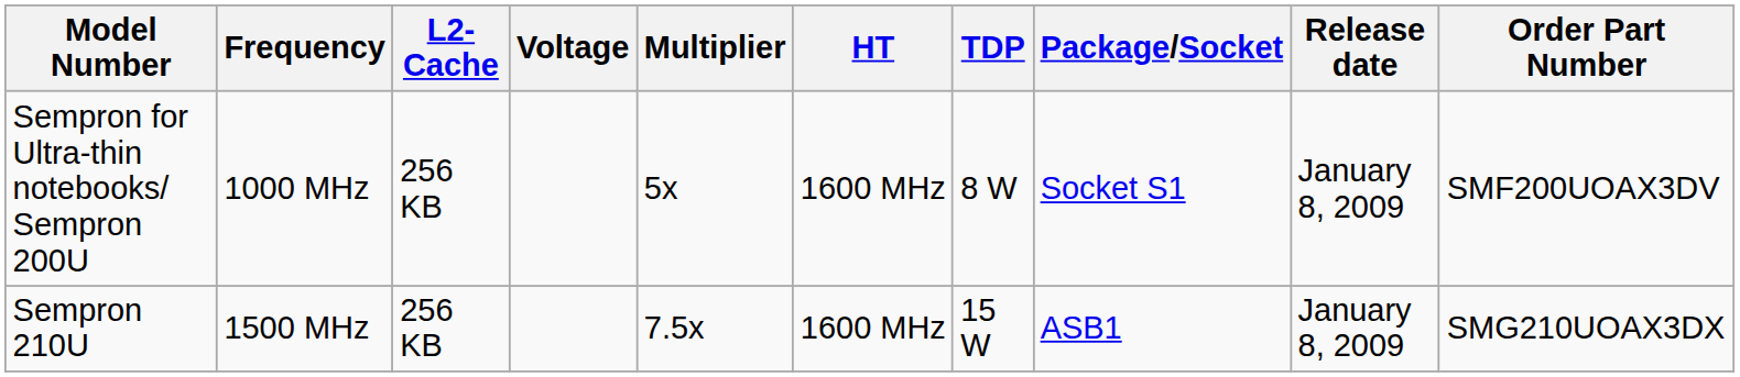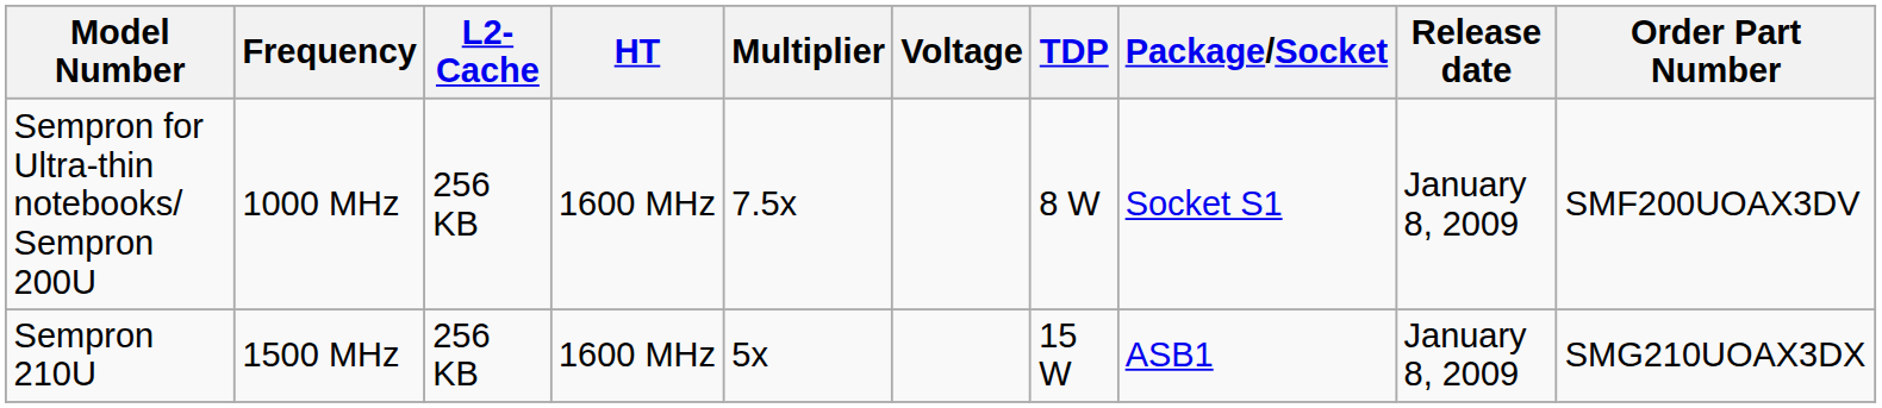columns swapped: HT <-> Voltage
Sempron for Ultra-thin notebooks/ Sempron 200U | Multiplier: 5x -> 7.5x
Sempron 210U | Multiplier: 7.5x -> 5x
